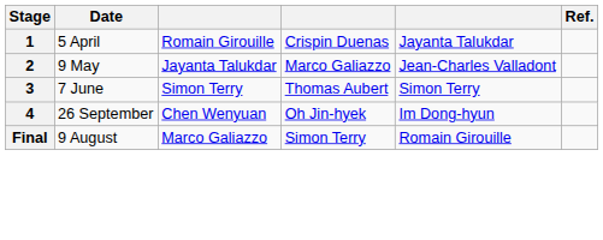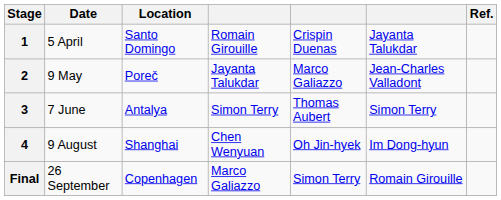+ column: Location | Santo Domingo | Poreč | Antalya | Shanghai | Copenhagen
4 | Date: 26 September -> 9 August
Final | Date: 9 August -> 26 September
